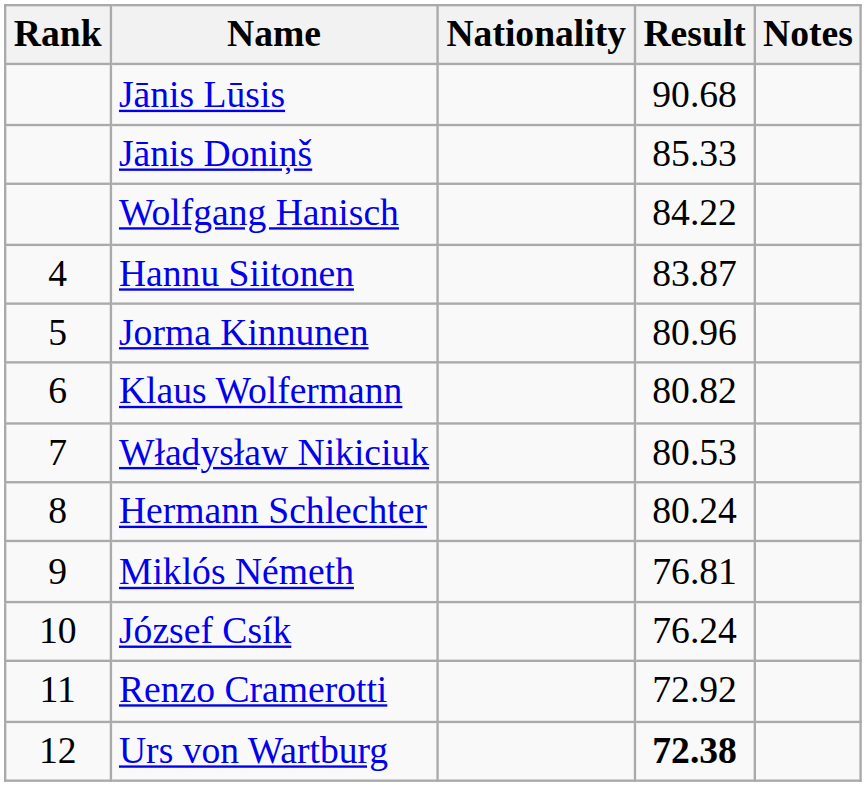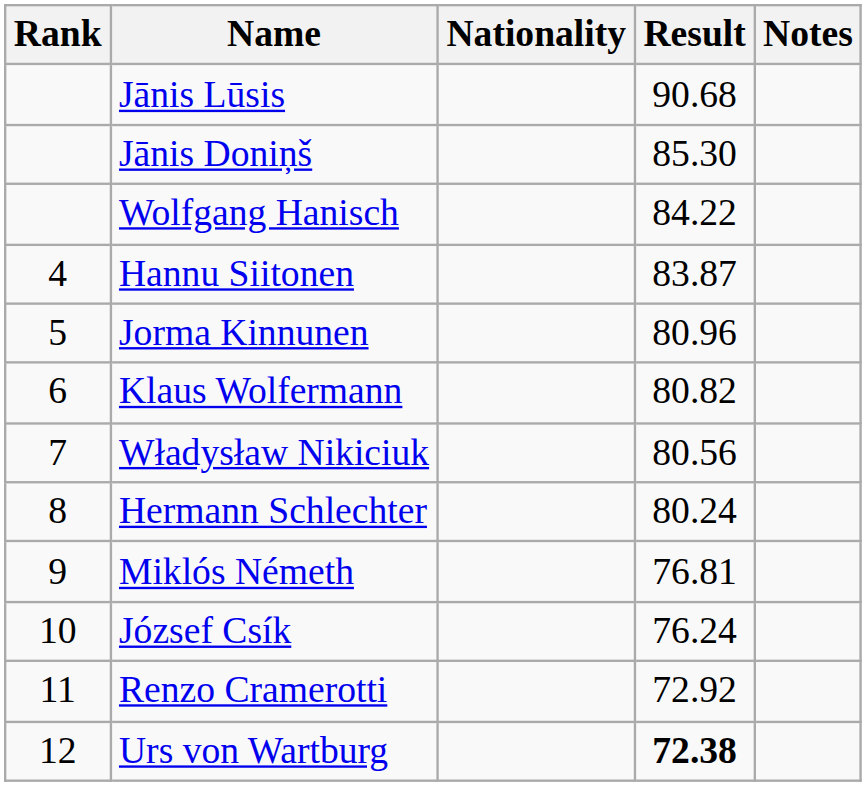Jānis Doniņš | Result: 85.33 -> 85.30
Władysław Nikiciuk | Result: 80.53 -> 80.56
